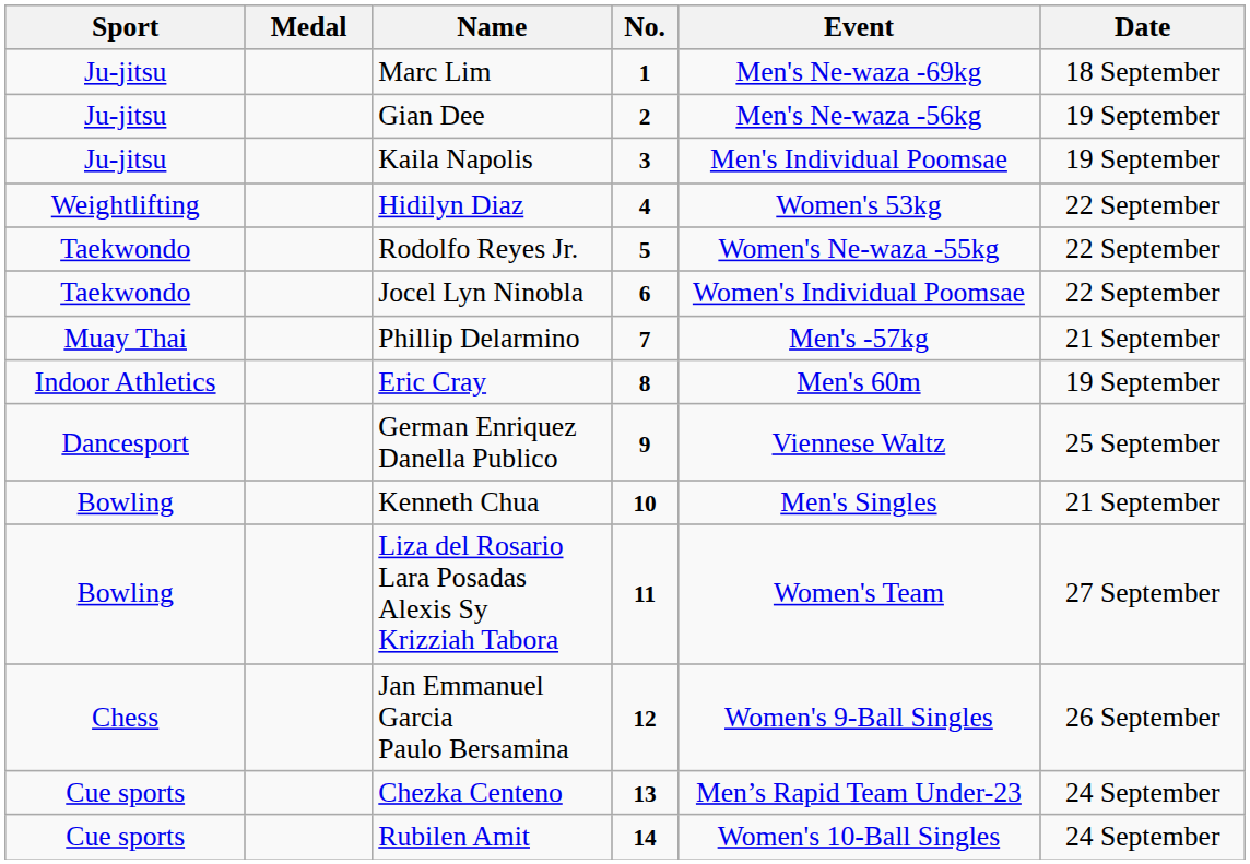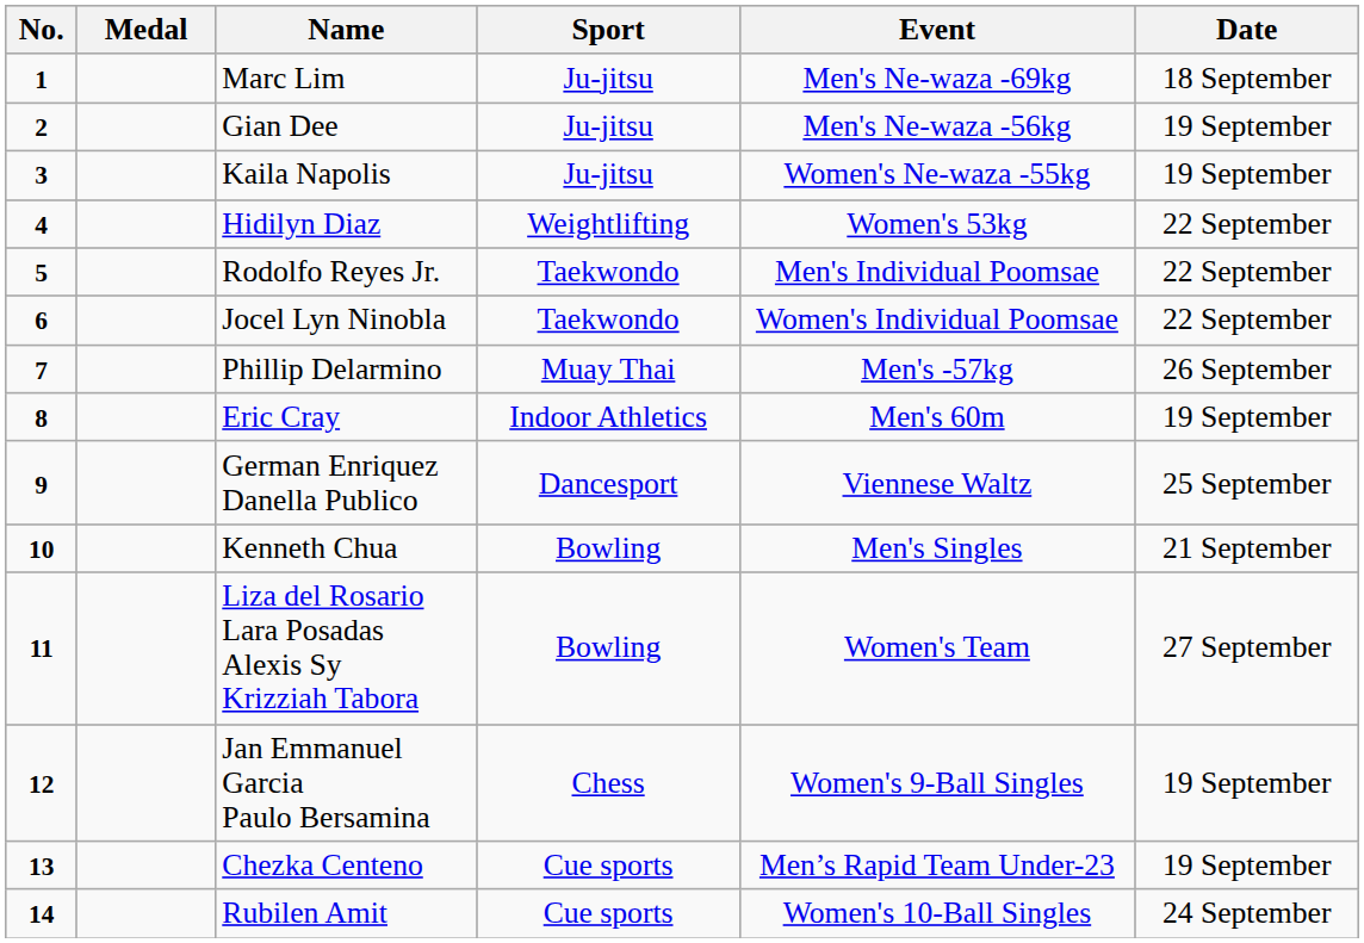columns swapped: No. <-> Sport
Kaila Napolis | Event: Men's Individual Poomsae -> Women's Ne-waza -55kg
Rodolfo Reyes Jr. | Event: Women's Ne-waza -55kg -> Men's Individual Poomsae
Phillip Delarmino | Date: 21 September -> 26 September
Jan Emmanuel Garcia Paulo Bersamina | Date: 26 September -> 19 September
Chezka Centeno | Date: 24 September -> 19 September
